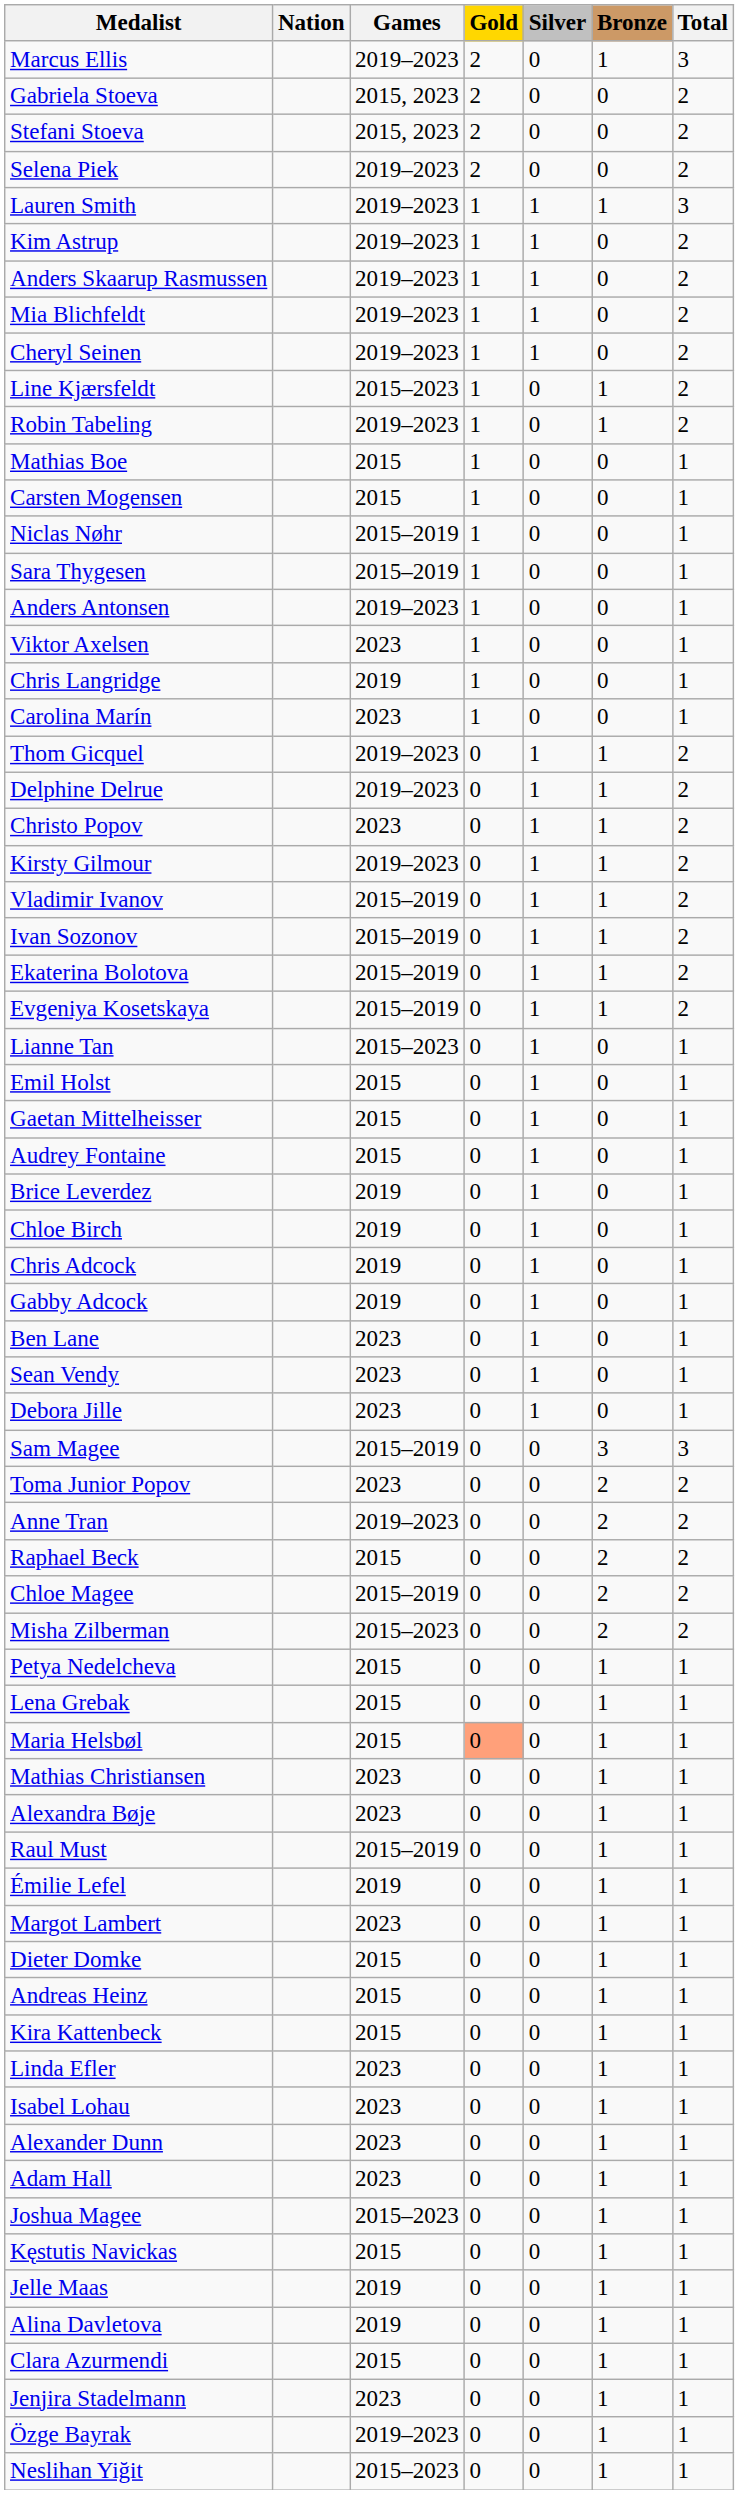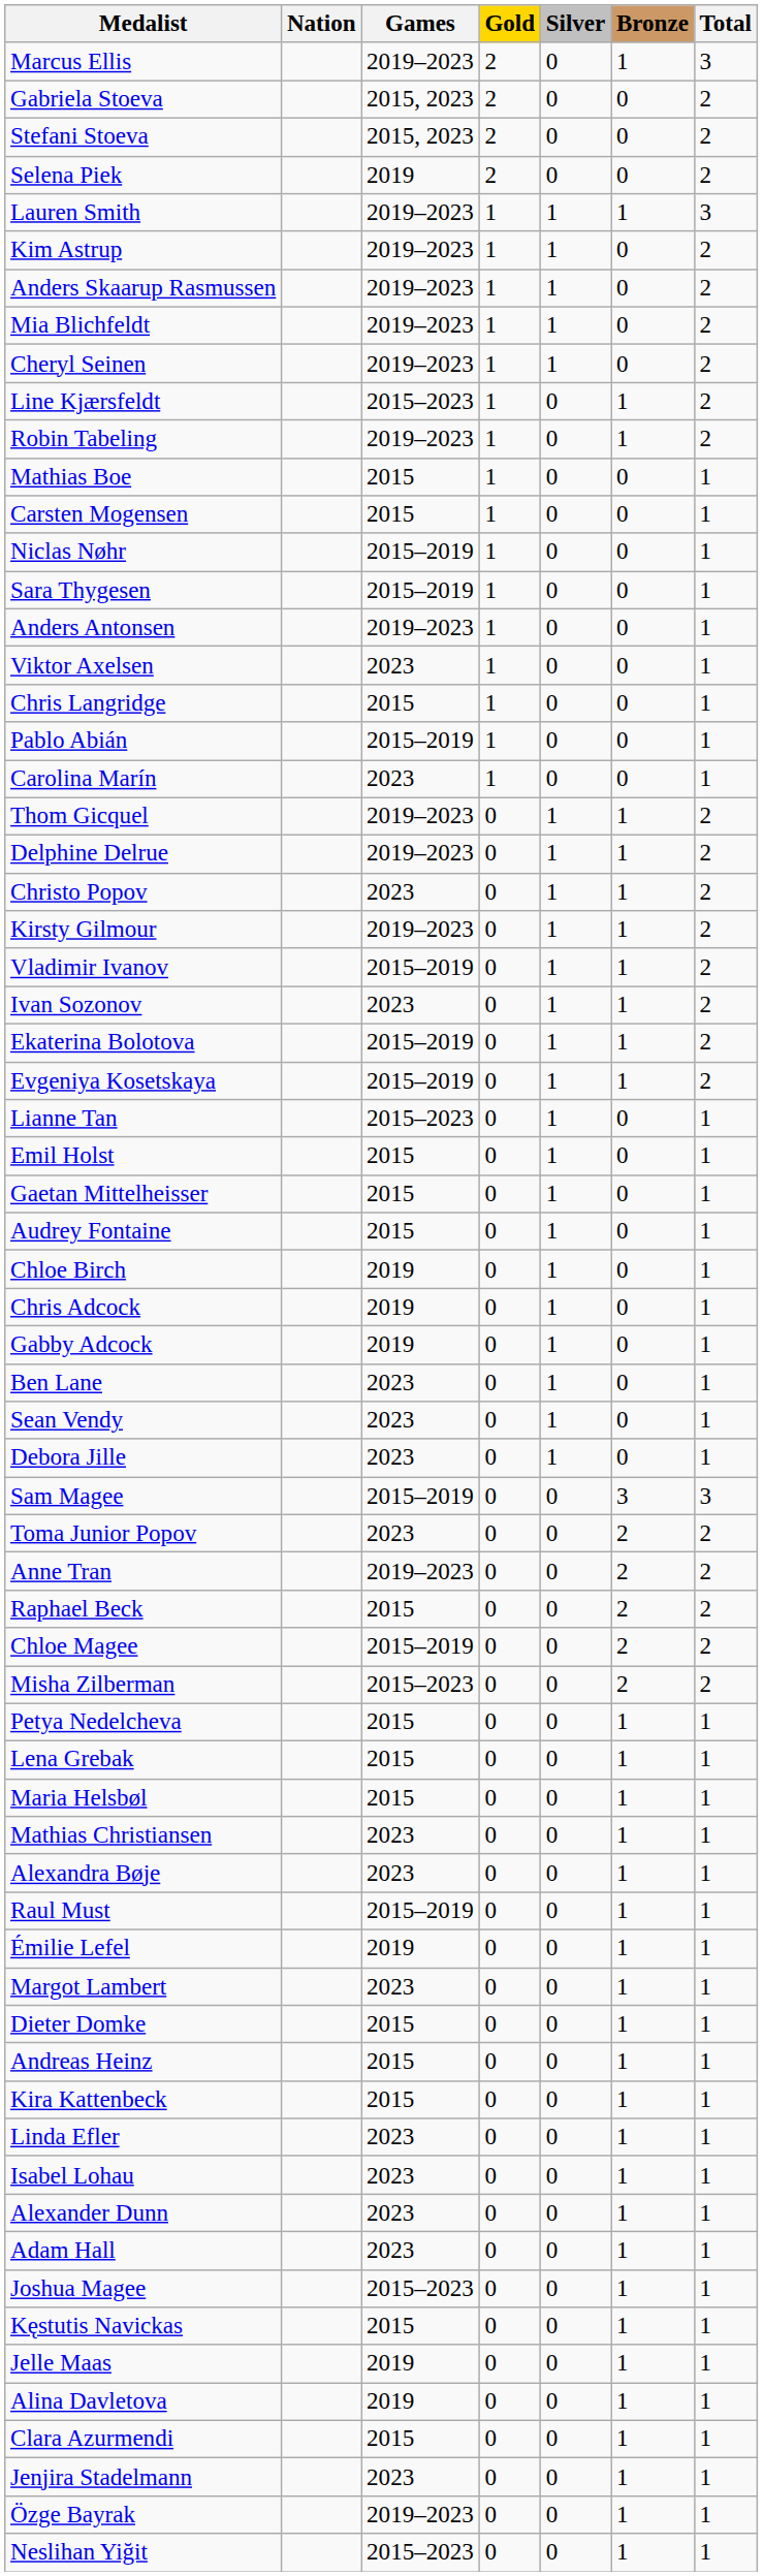Selena Piek | Games: 2019–2023 -> 2019
Chris Langridge | Games: 2019 -> 2015
+ row: Pablo Abián | 2015–2019 | 1 | 0 | 0 | 1
Ivan Sozonov | Games: 2015–2019 -> 2023
- row: Brice Leverdez | 2019 | 0 | 1 | 0 | 1
Maria Helsbøl | Gold: lightsalmon background -> no background
